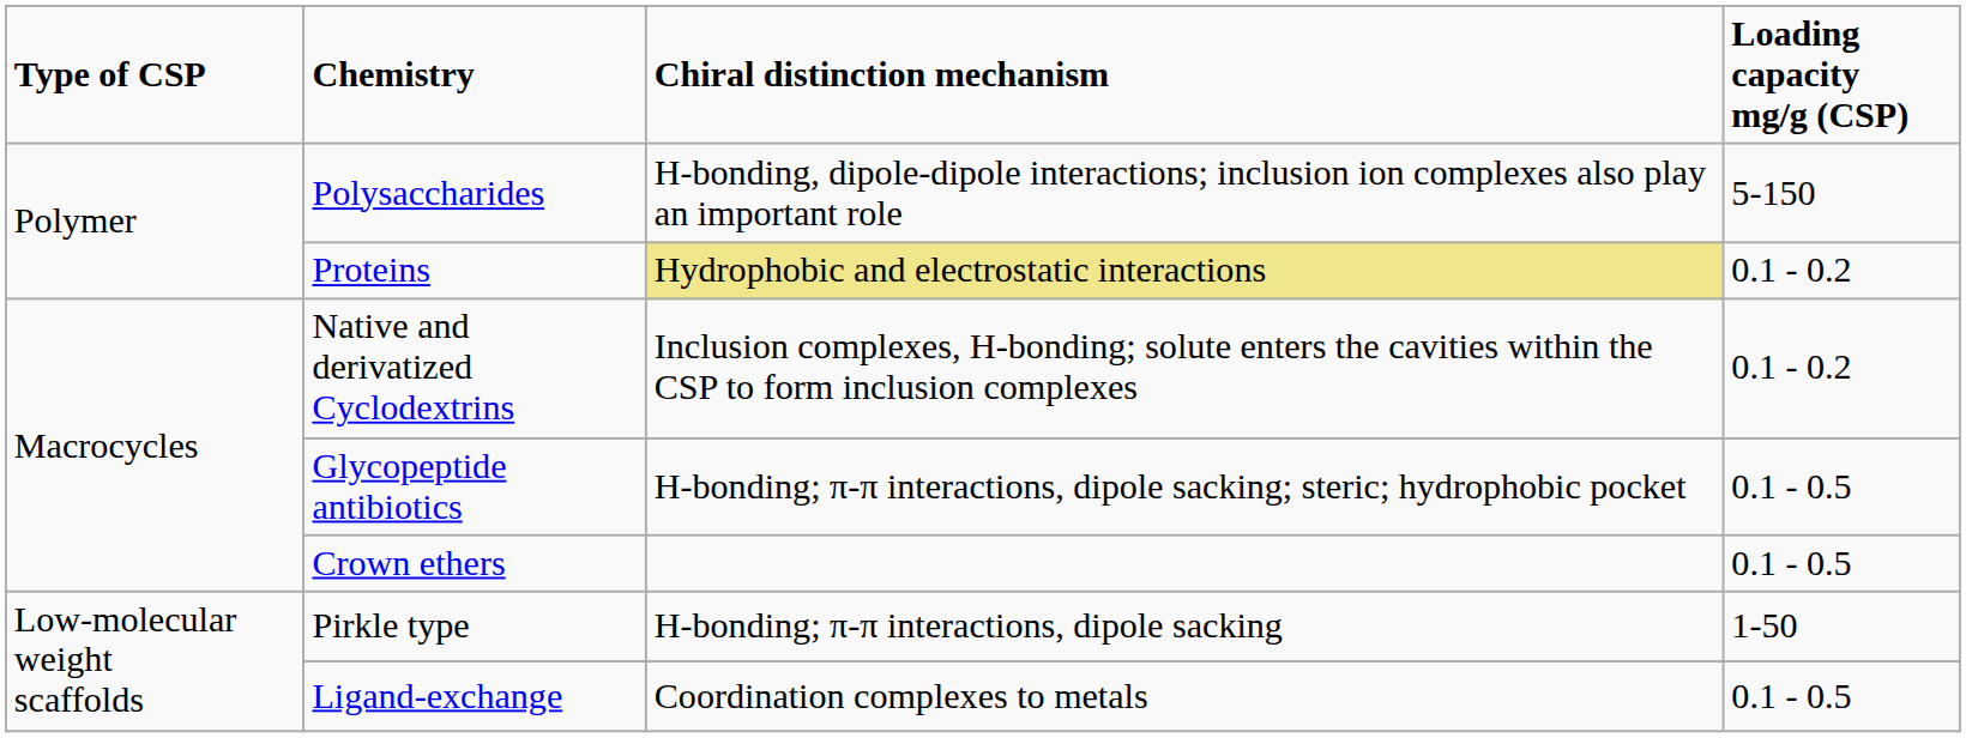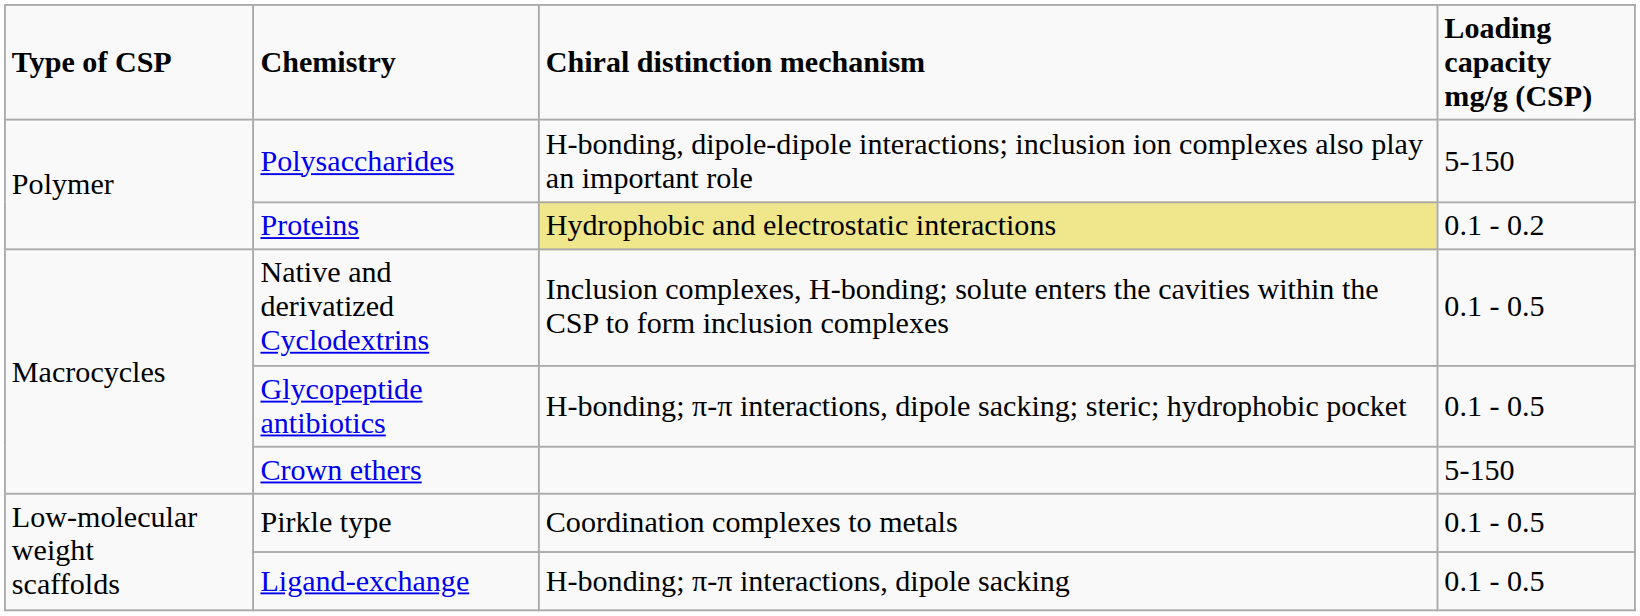Native and derivatized Cyclodextrins | column 4: 0.1 - 0.2 -> 0.1 - 0.5
Crown ethers | column 4: 0.1 - 0.5 -> 5-150
Pirkle type | column 3: H-bonding; π-π interactions, dipole sacking -> Coordination complexes to metals
Pirkle type | column 4: 1-50 -> 0.1 - 0.5
Ligand-exchange | column 3: Coordination complexes to metals -> H-bonding; π-π interactions, dipole sacking
